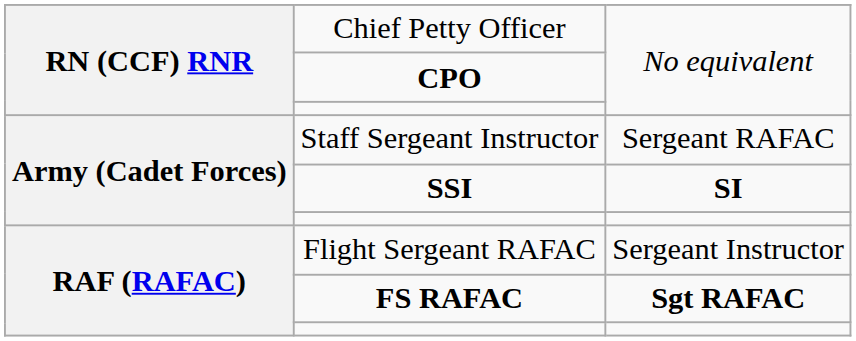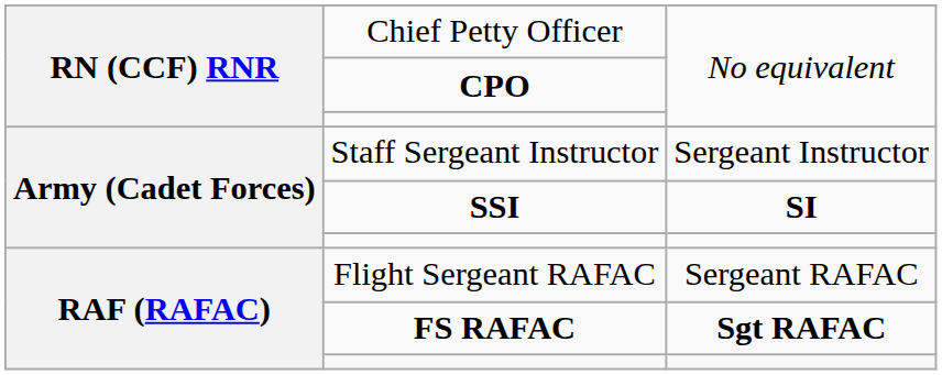Staff Sergeant Instructor | column 3: Sergeant RAFAC -> Sergeant Instructor
Flight Sergeant RAFAC | column 3: Sergeant Instructor -> Sergeant RAFAC
